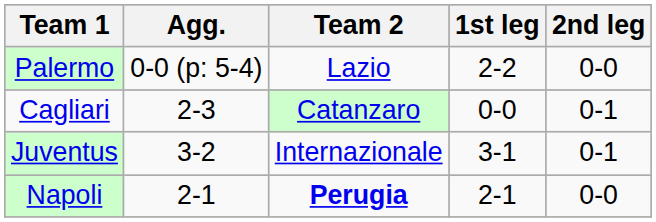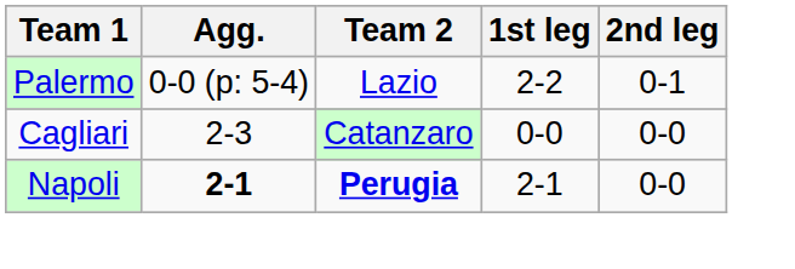Palermo | 2nd leg: 0-0 -> 0-1
Cagliari | 2nd leg: 0-1 -> 0-0
- row: Juventus | 3-2 | Internazionale | 3-1 | 0-1
Napoli | Agg.: normal -> bold
